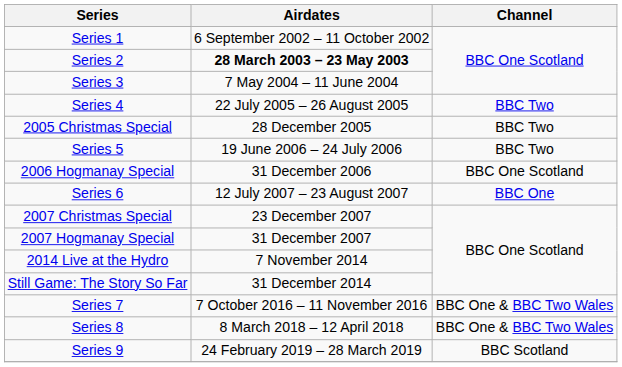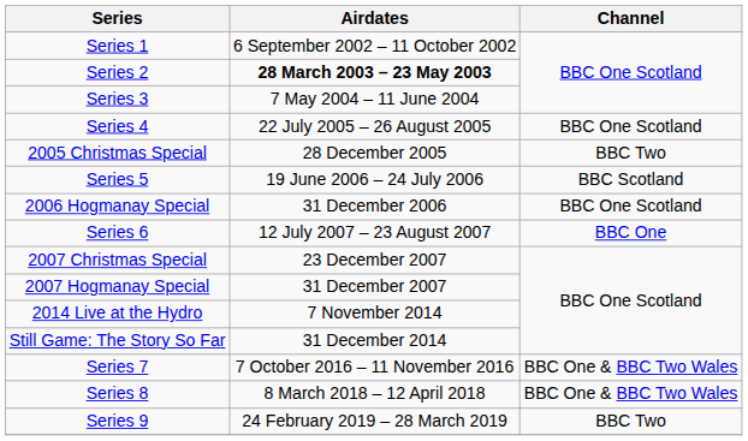Series 4 | Channel: BBC Two -> BBC One Scotland
Series 5 | Channel: BBC Two -> BBC Scotland
Series 9 | Channel: BBC Scotland -> BBC Two
